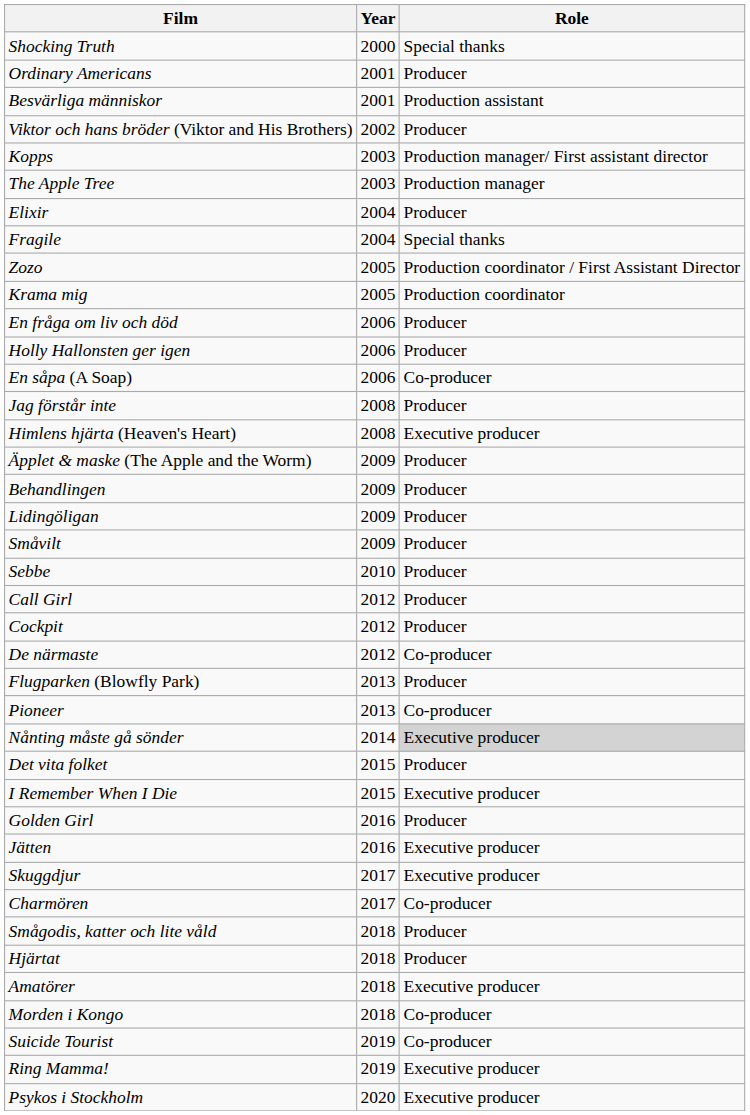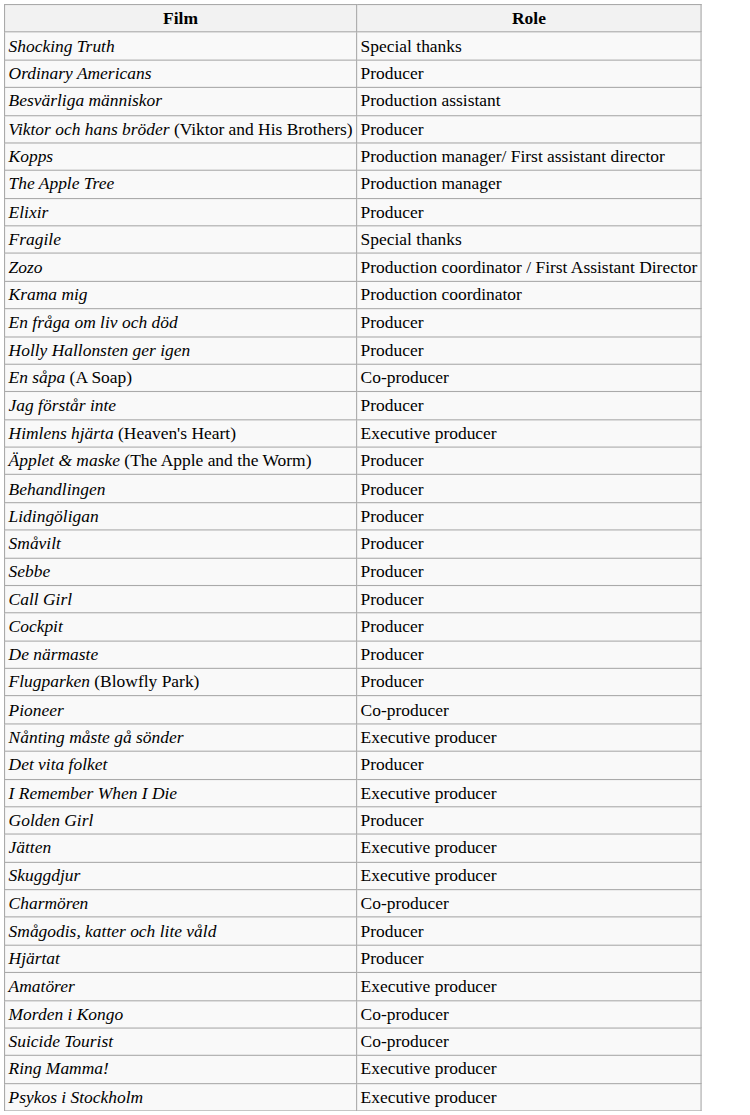- column: Year | 2000 | 2001 | 2001 | 2002 | 2003 | 2003 | 2004 | 2004 | 2005 | 2005 | 2006 | 2006 | 2006 | 2008 | 2008 | 2009 | 2009 | 2009 | 2009 | 2010 | 2012 | 2012 | 2012 | 2013 | 2013 | 2014 | 2015 | 2015 | 2016 | 2016 | 2017 | 2017 | 2018 | 2018 | 2018 | 2018 | 2019 | 2019 | 2020
De närmaste | Role: Co-producer -> Producer
Nånting måste gå sönder | Role: lightgrey background -> no background
